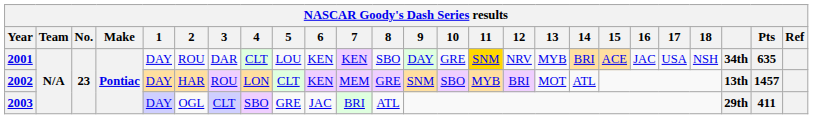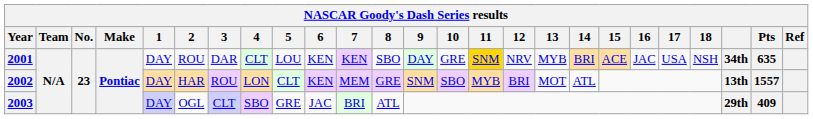2002 | Pts: 1457 -> 1557
2003 | Pts: 411 -> 409
